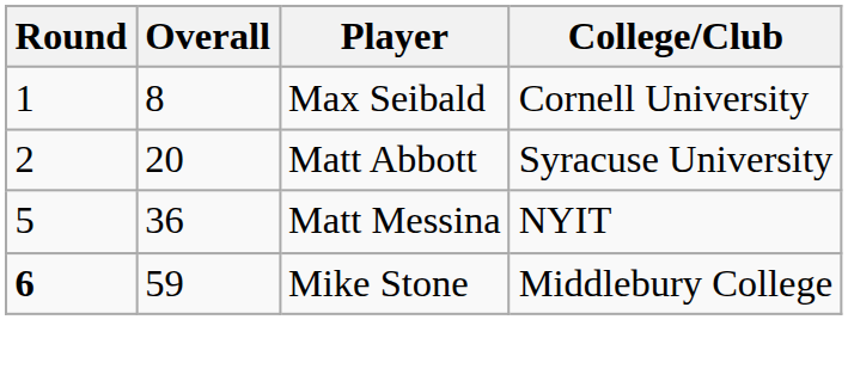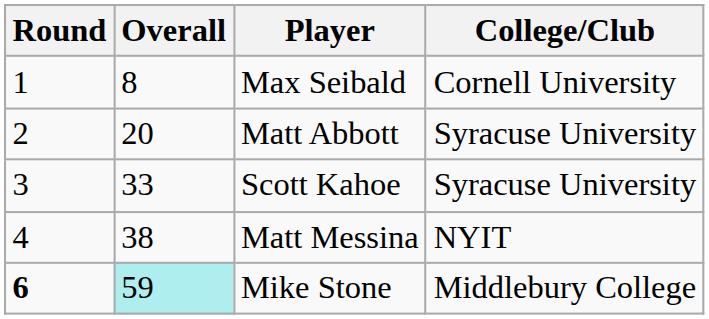+ row: 3 | 33 | Scott Kahoe | Syracuse University
Matt Messina | Round: 5 -> 4
Matt Messina | Overall: 36 -> 38
Mike Stone | Overall: no background -> paleturquoise background
